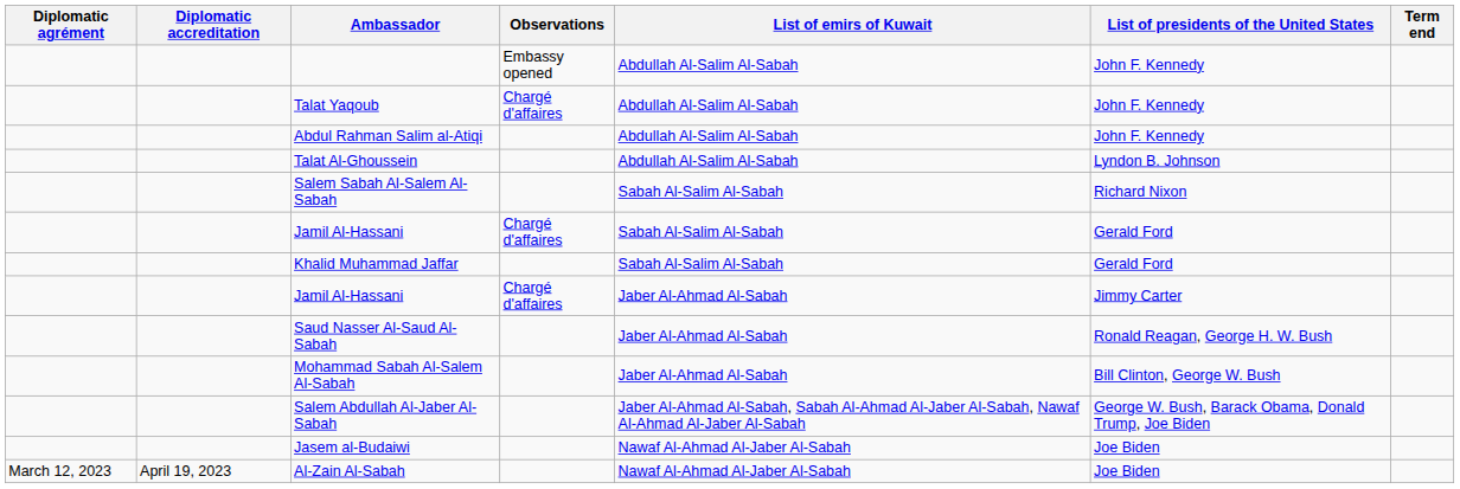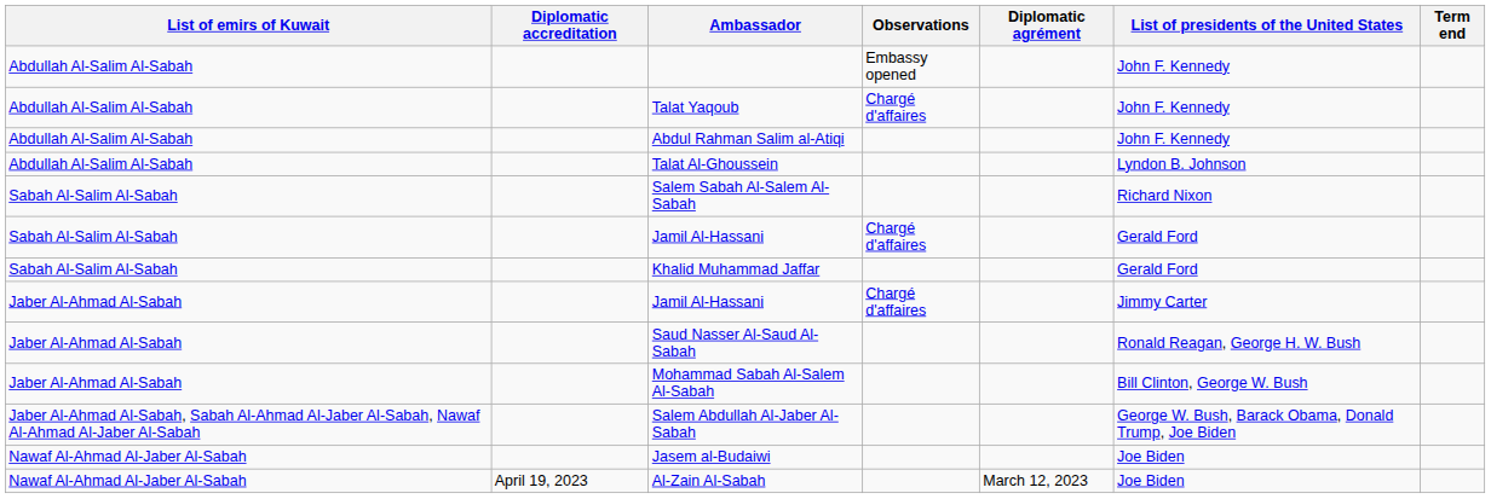columns swapped: Diplomatic agrément <-> List of emirs of Kuwait
